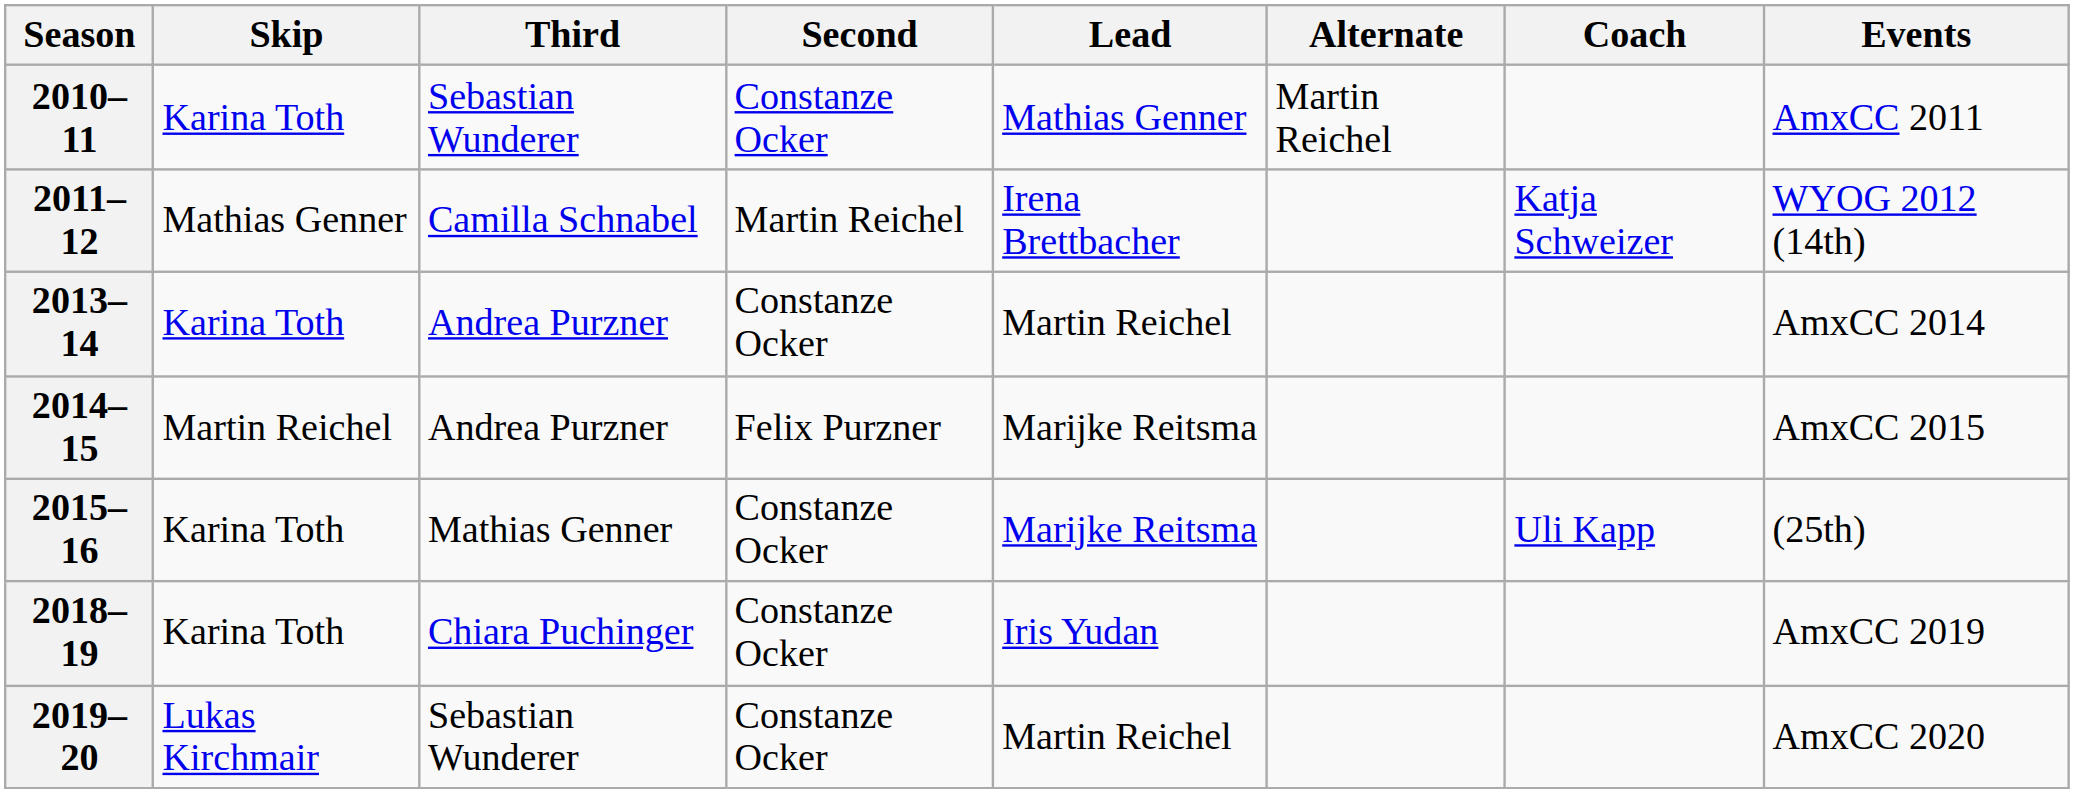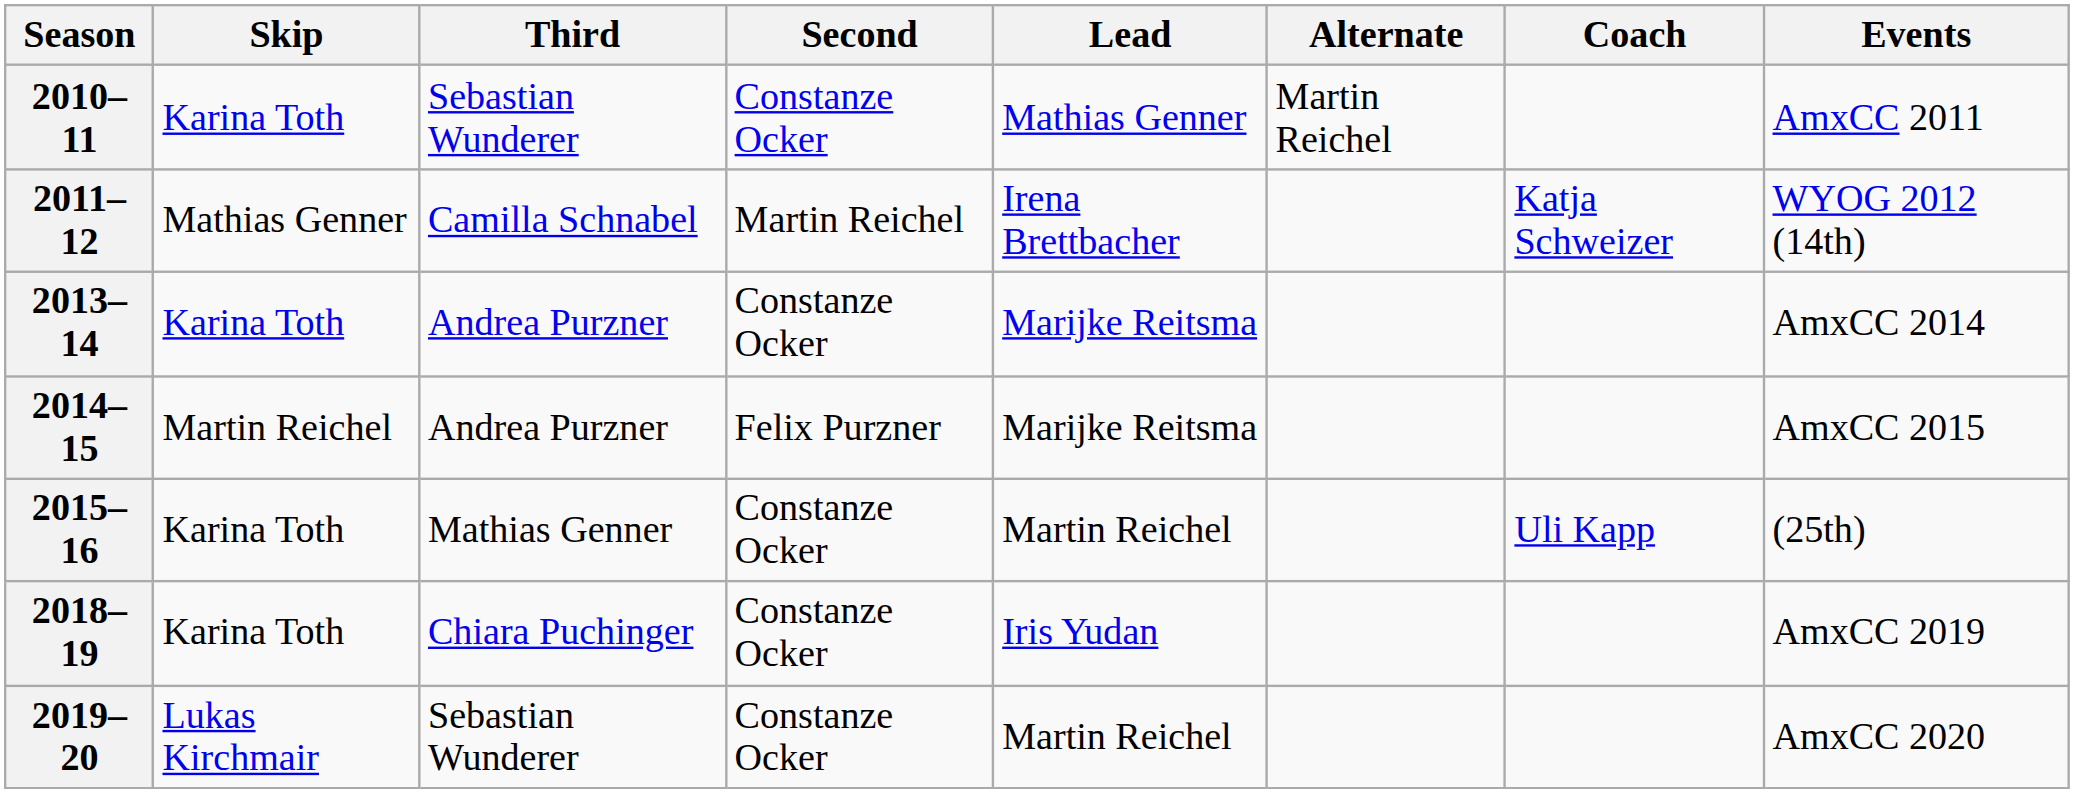2013–14 | Lead: Martin Reichel -> Marijke Reitsma
2015–16 | Lead: Marijke Reitsma -> Martin Reichel
